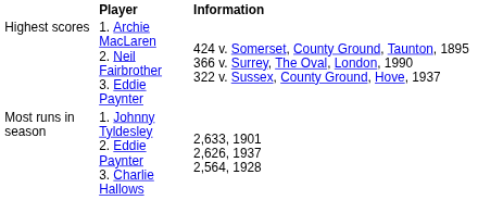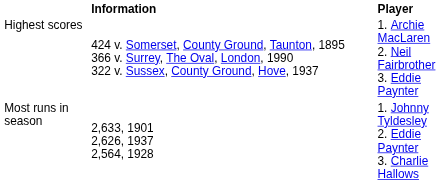columns swapped: Player <-> Information
